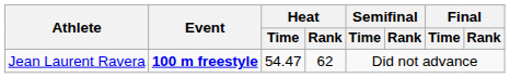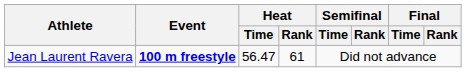Jean Laurent Ravera | Heat / Time: 54.47 -> 56.47
Jean Laurent Ravera | Heat / Rank: 62 -> 61
